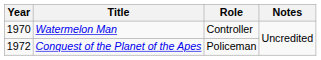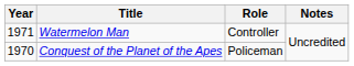Watermelon Man | Year: 1970 -> 1971
Conquest of the Planet of the Apes | Year: 1972 -> 1970
